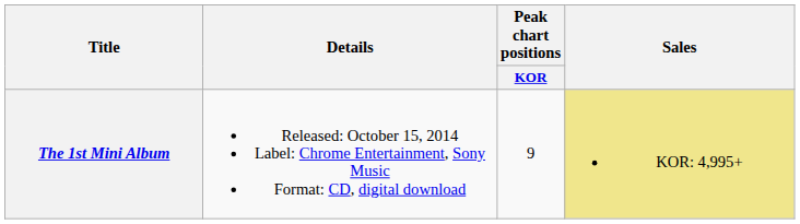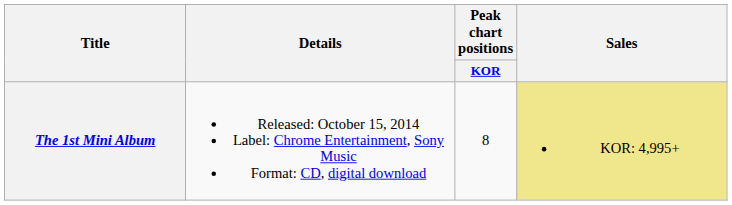The 1st Mini Album | Peak chart positions / KOR: 9 -> 8
